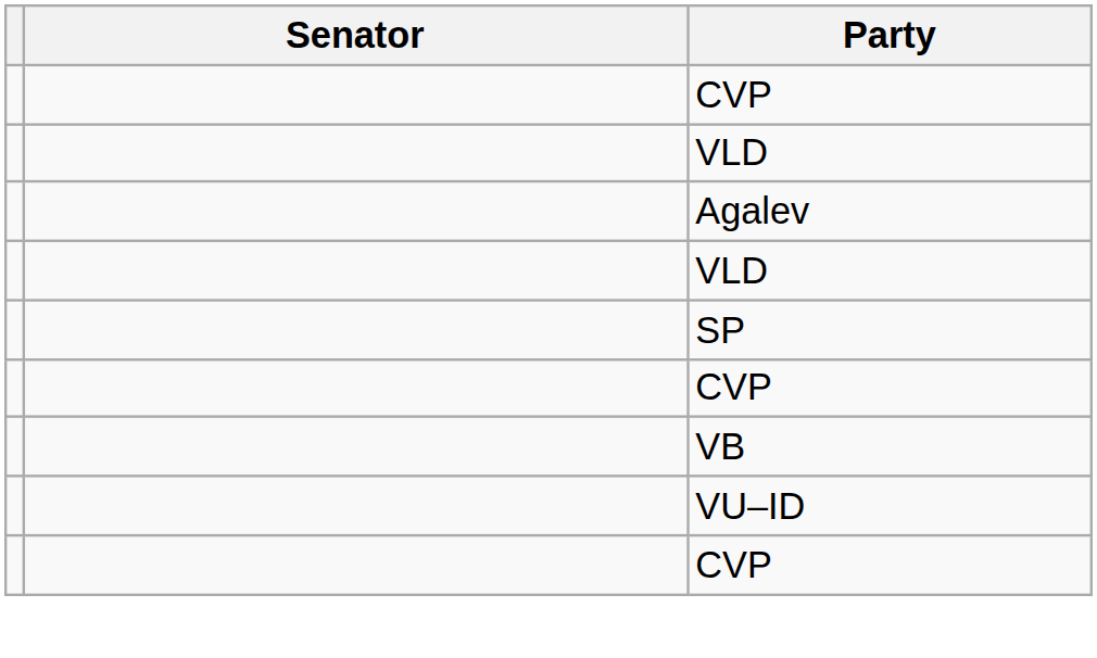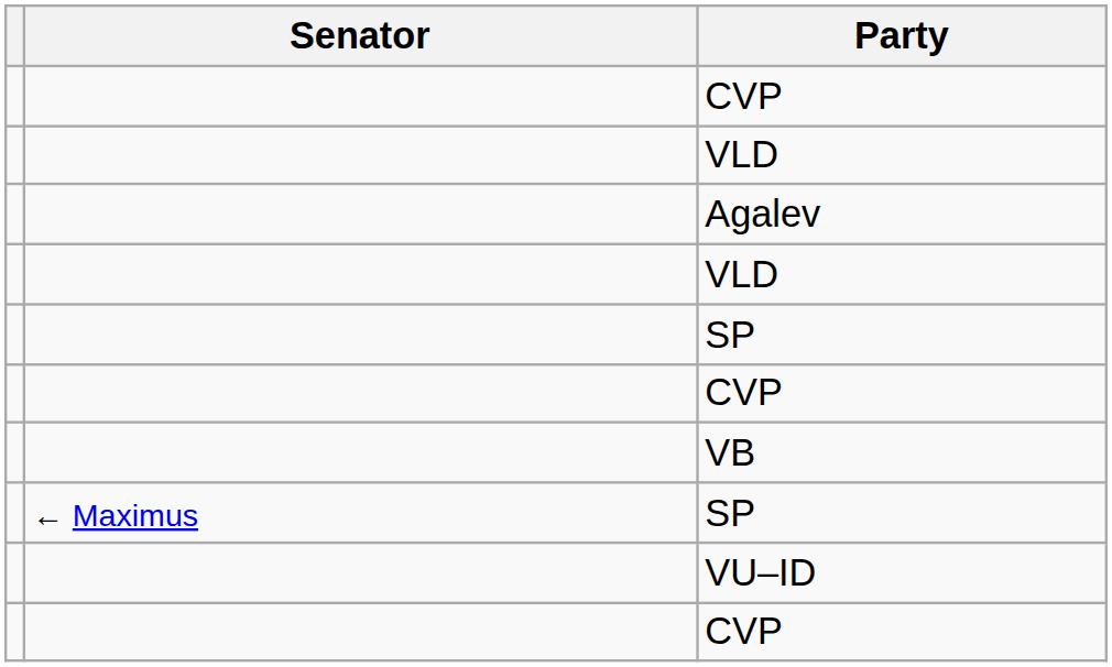+ row: ← Maximus | SP
